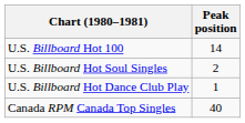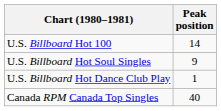U.S. Billboard Hot Soul Singles | Peak position: 2 -> 9
